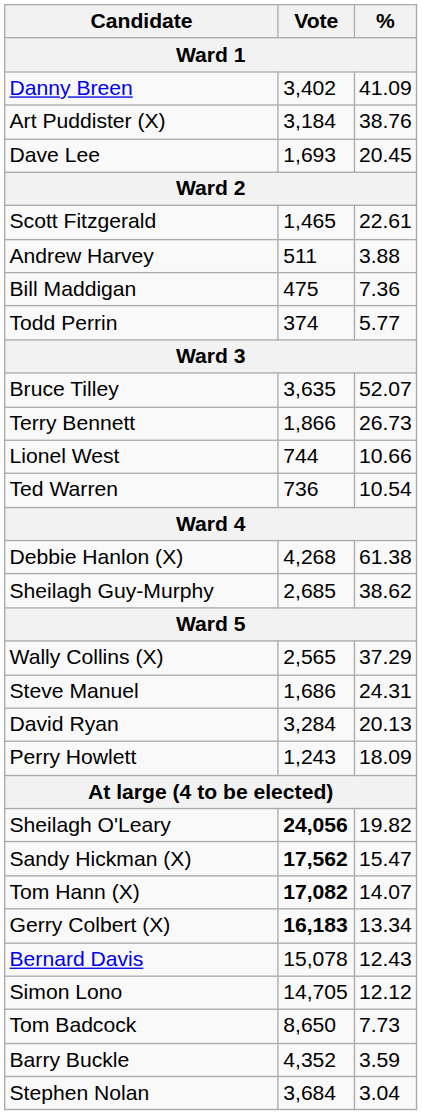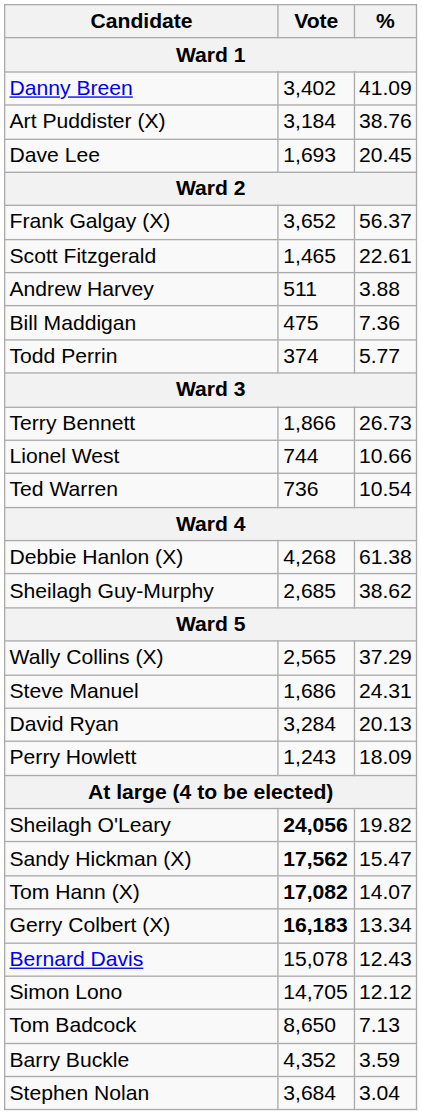+ row: Frank Galgay (X) | 3,652 | 56.37
- row: Bruce Tilley | 3,635 | 52.07
Tom Badcock | %: 7.73 -> 7.13
